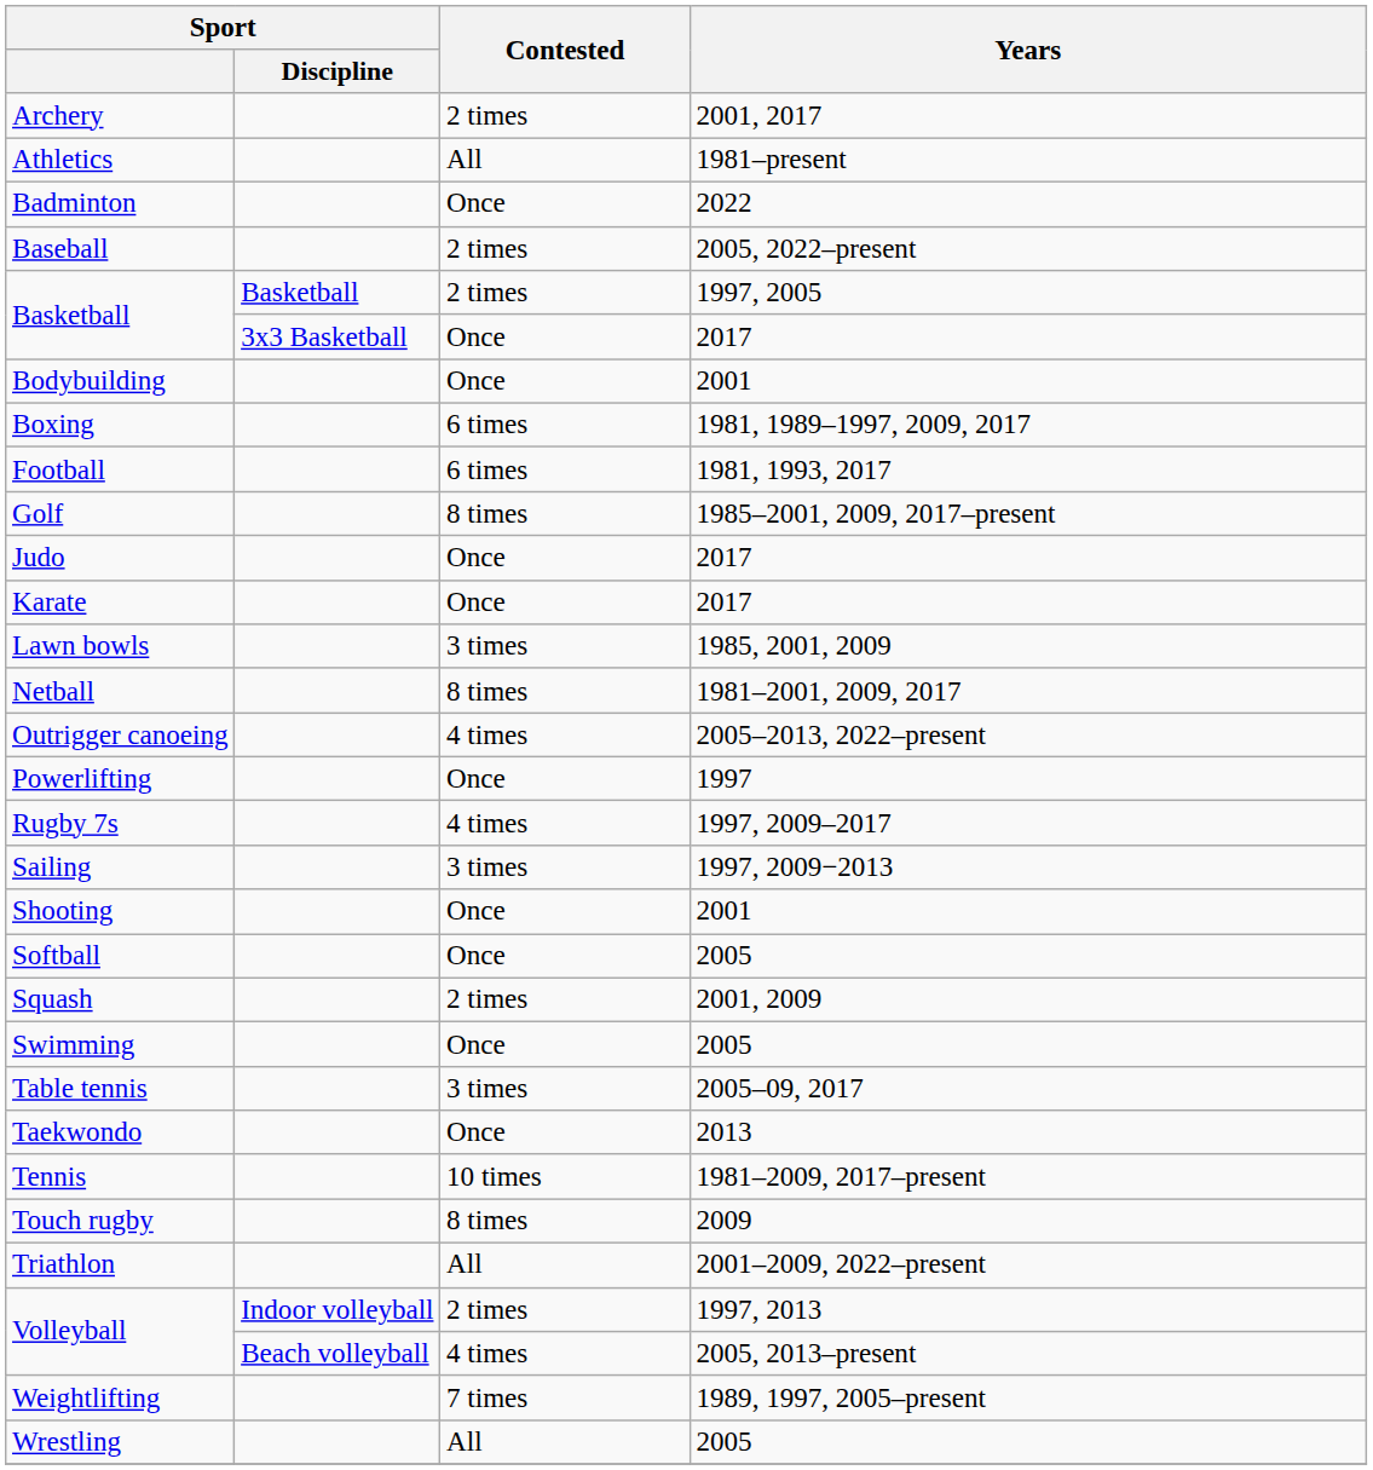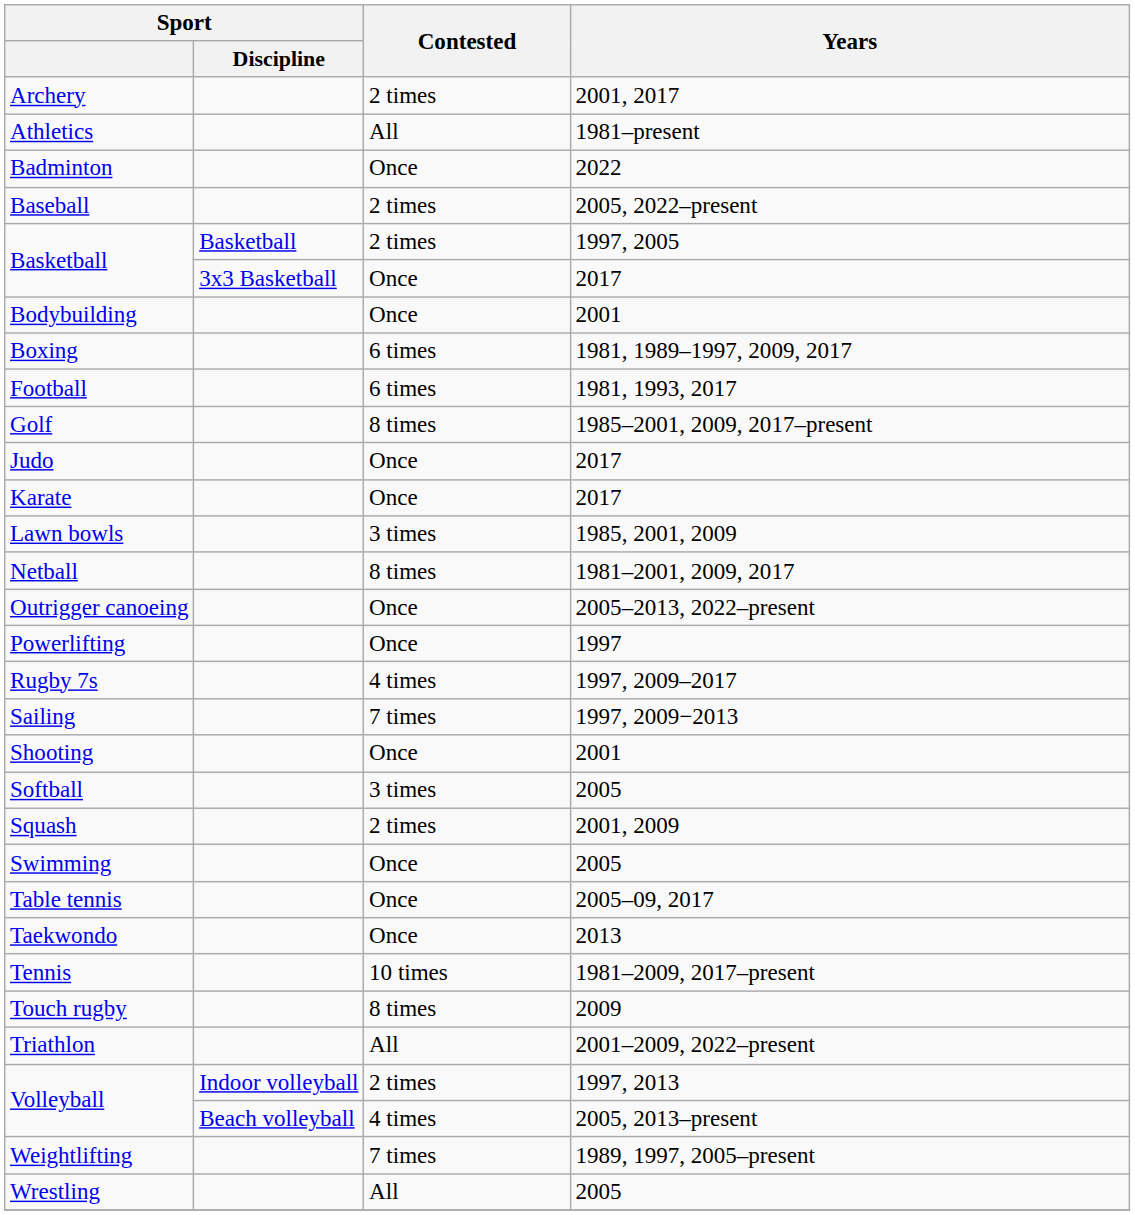Outrigger canoeing | Contested: 4 times -> Once
Sailing | Contested: 3 times -> 7 times
Softball | Contested: Once -> 3 times
Table tennis | Contested: 3 times -> Once
